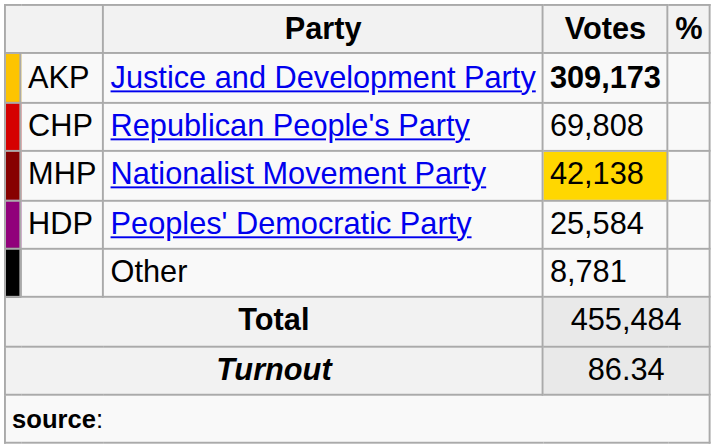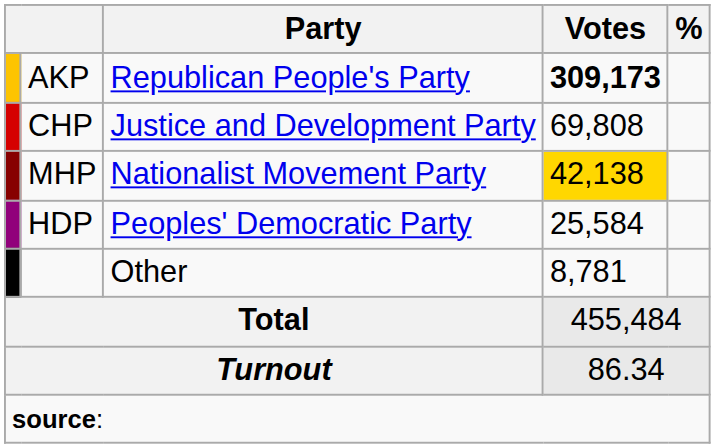AKP | Party: Justice and Development Party -> Republican People's Party
CHP | Party: Republican People's Party -> Justice and Development Party
